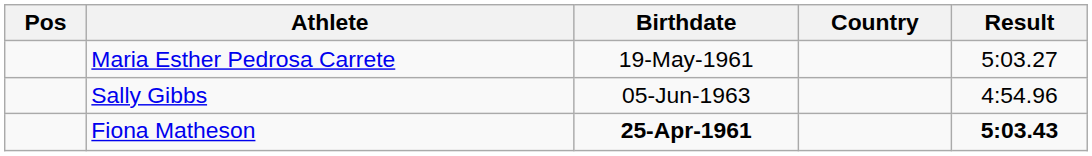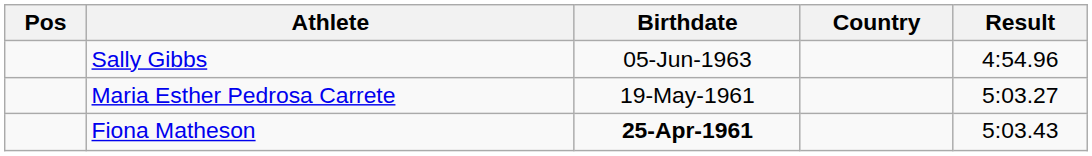rows swapped: Sally Gibbs <-> Maria Esther Pedrosa Carrete
Fiona Matheson | Result: bold -> normal
